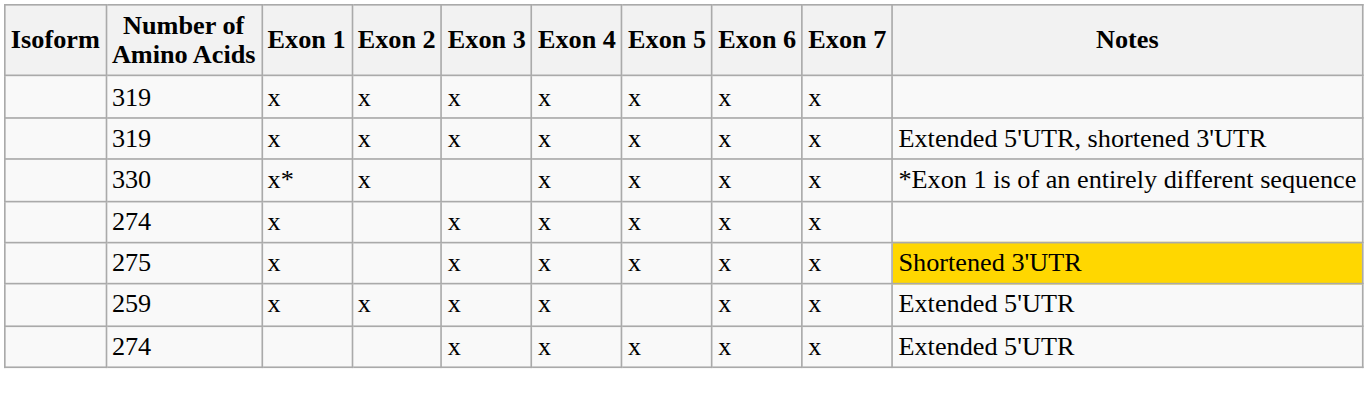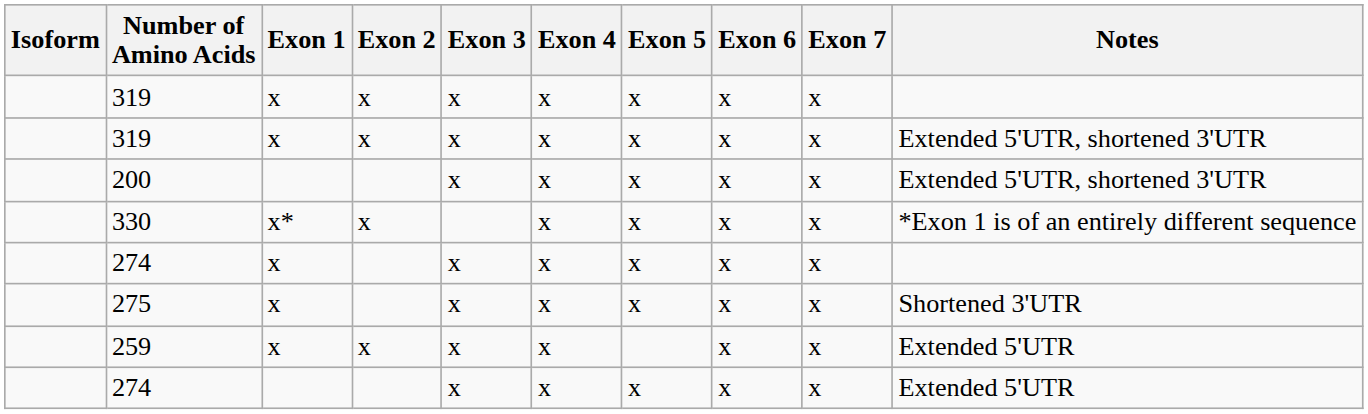+ row: 200 | x | x | x | x | x | Extended 5'UTR, shortened 3'UTR
275 | Notes: gold background -> no background
